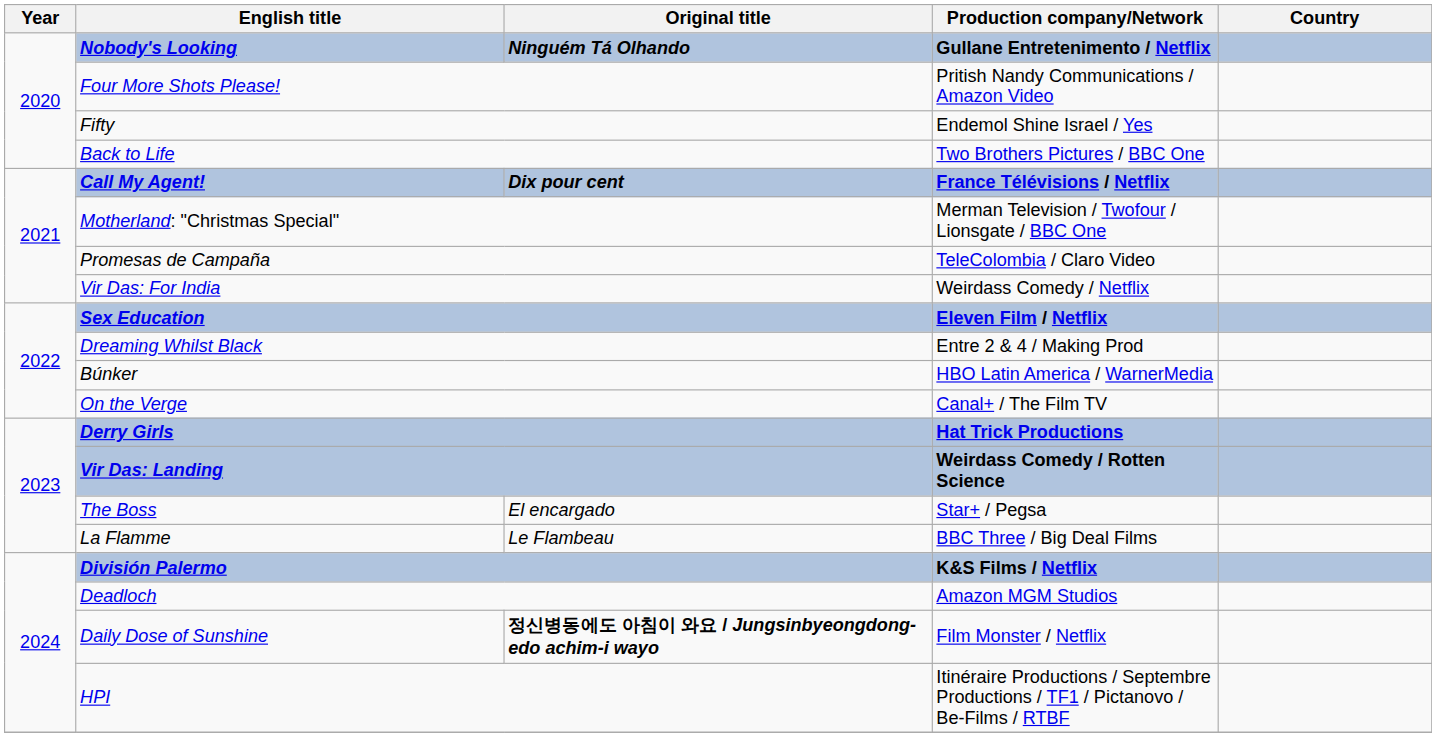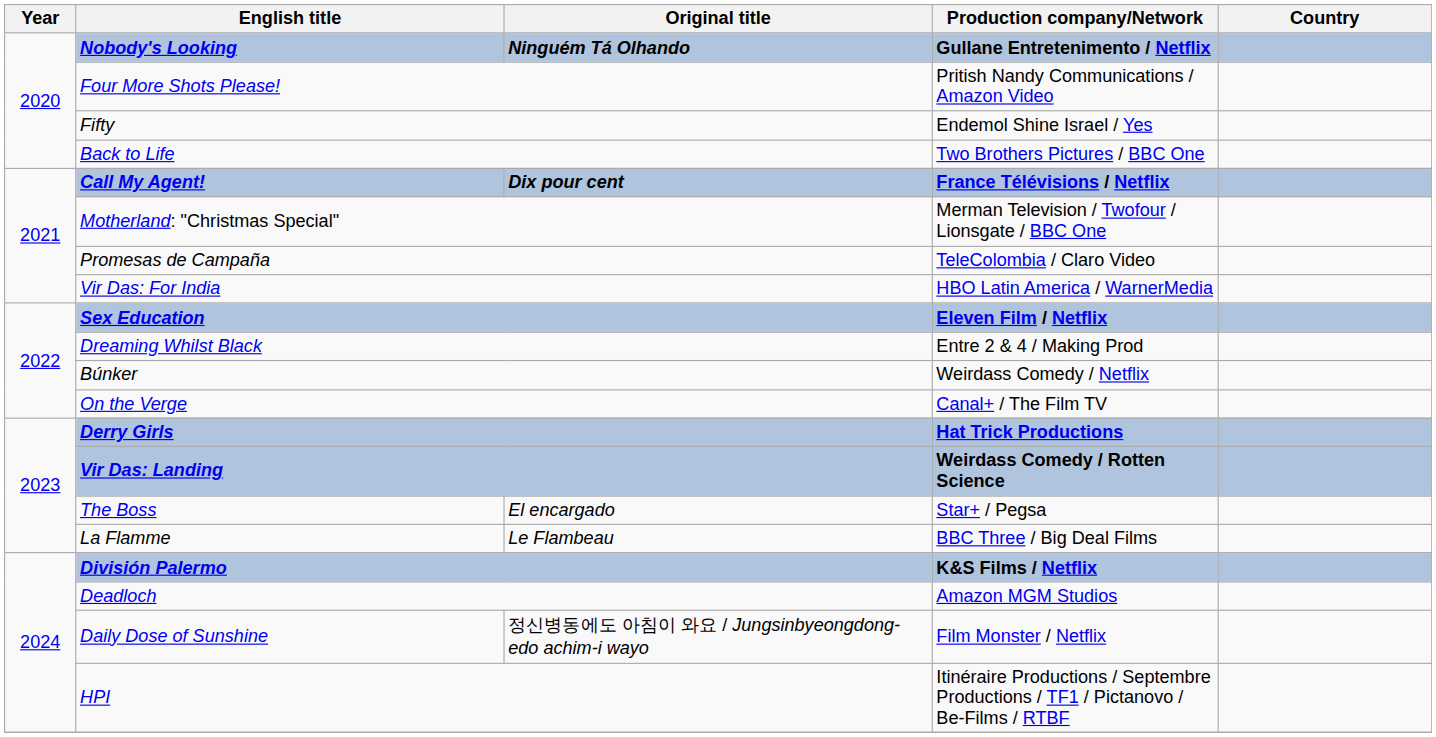Vir Das: For India | Production company/Network: Weirdass Comedy / Netflix -> HBO Latin America / WarnerMedia
Búnker | Production company/Network: HBO Latin America / WarnerMedia -> Weirdass Comedy / Netflix
Daily Dose of Sunshine | Original title: bold -> normal
